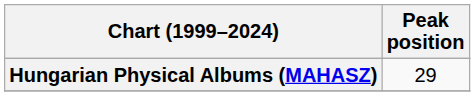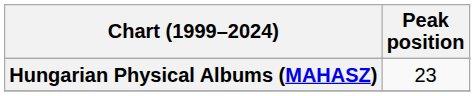Hungarian Physical Albums (MAHASZ) | Peak position: 29 -> 23
